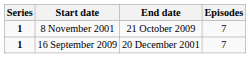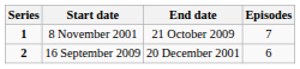16 September 2009 | Series: 1 -> 2
16 September 2009 | Episodes: 7 -> 6
